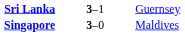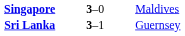rows swapped: Sri Lanka <-> Singapore
